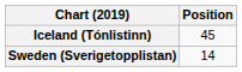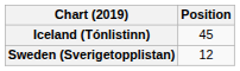Sweden (Sverigetopplistan) | Position: 14 -> 12
